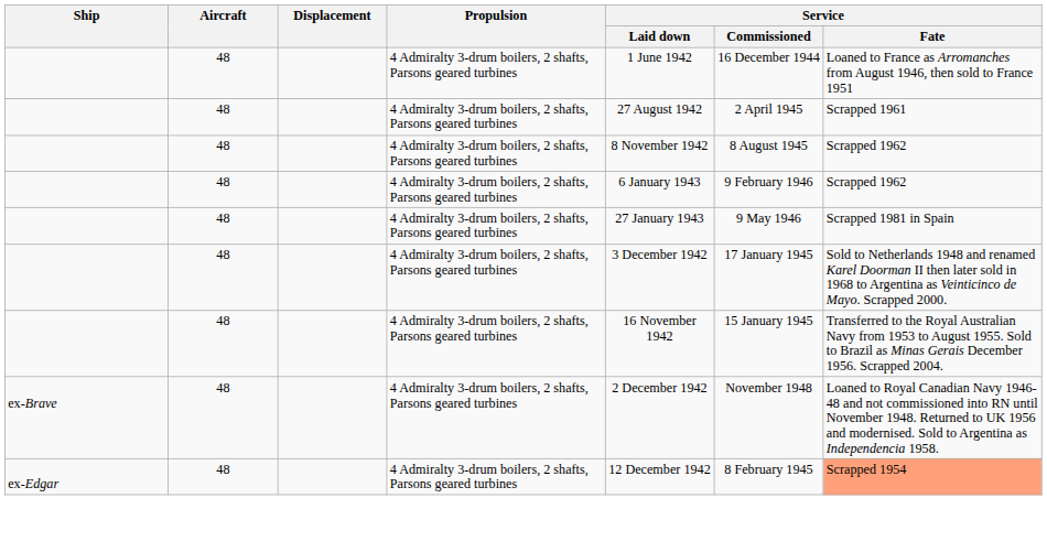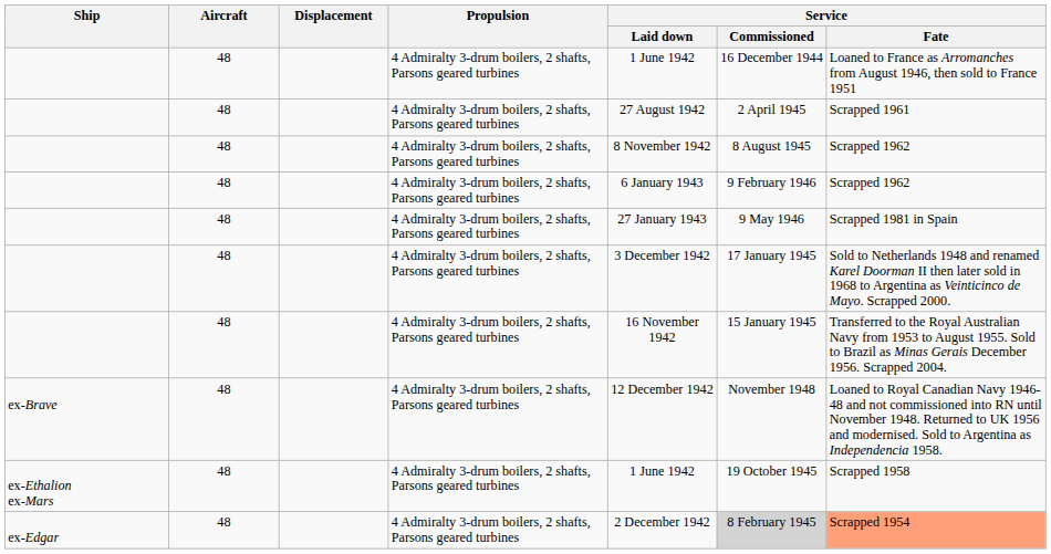ex-Brave | Service / Laid down: 2 December 1942 -> 12 December 1942
+ row: ex-Ethalion ex-Mars | 48 | 4 Admiralty 3-drum boilers, 2 shafts, Parsons geared turbines | 1 June 1942 | 19 October 1945 | Scrapped 1958
ex-Edgar | Service / Laid down: 12 December 1942 -> 2 December 1942
ex-Edgar | Service / Commissioned: no background -> lightgrey background
